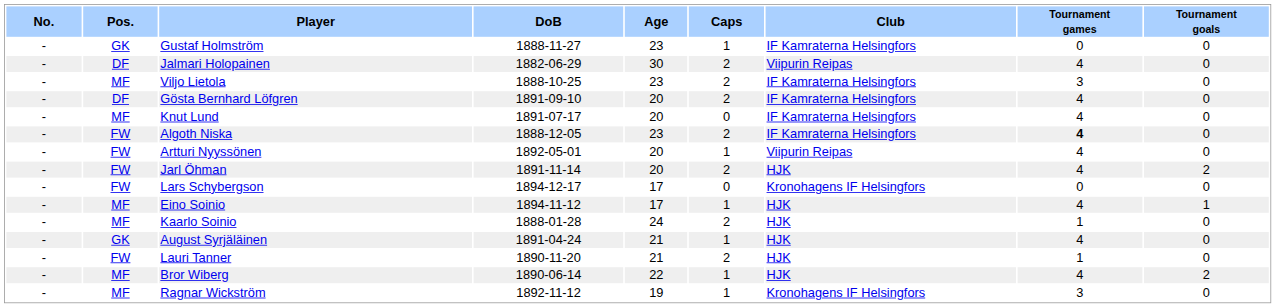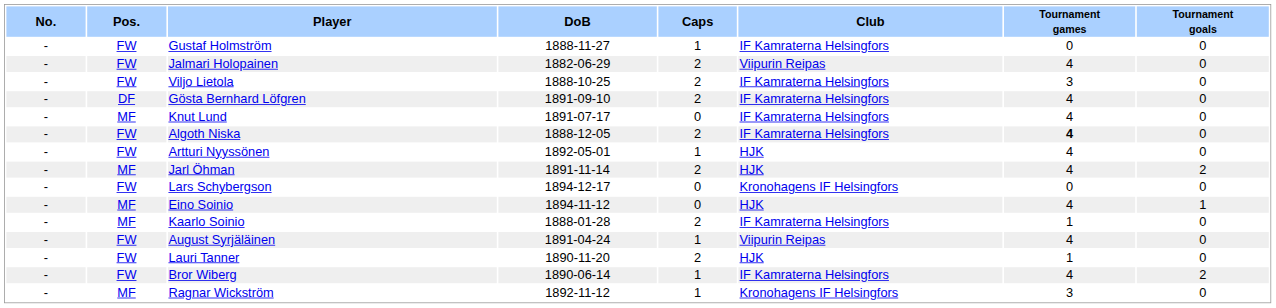- column: Age | 23 | 30 | 23 | 20 | 20 | 23 | 20 | 20 | 17 | 17 | 24 | 21 | 21 | 22 | 19
Gustaf Holmström | Pos.: GK -> FW
Jalmari Holopainen | Pos.: DF -> FW
Viljo Lietola | Pos.: MF -> FW
Artturi Nyyssönen | Club: Viipurin Reipas -> HJK
Jarl Öhman | Pos.: FW -> MF
Eino Soinio | Caps: 1 -> 0
Kaarlo Soinio | Club: HJK -> IF Kamraterna Helsingfors
August Syrjäläinen | Pos.: GK -> FW
August Syrjäläinen | Club: HJK -> Viipurin Reipas
Bror Wiberg | Pos.: MF -> FW
Bror Wiberg | Club: HJK -> IF Kamraterna Helsingfors
